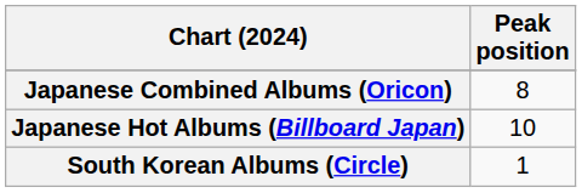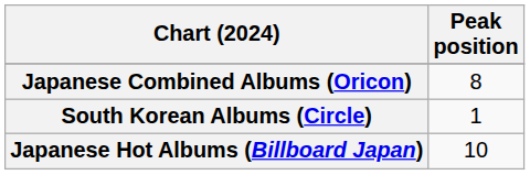rows swapped: Japanese Hot Albums (Billboard Japan) <-> South Korean Albums (Circle)
